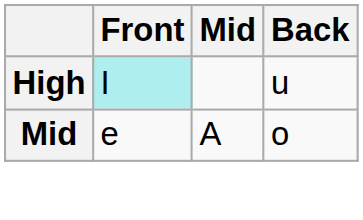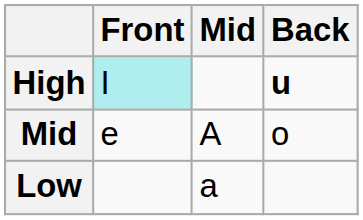High | Back: normal -> bold
+ row: Low | a
